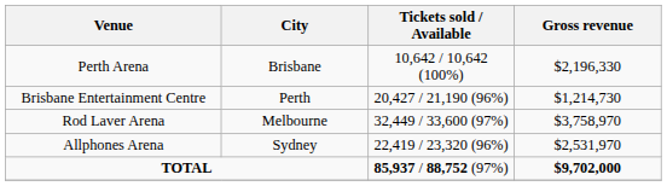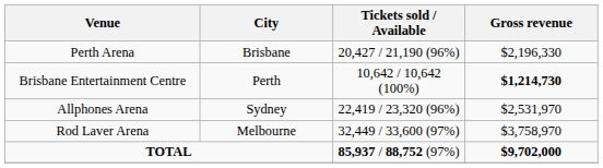Perth Arena | Tickets sold / Available: 10,642 / 10,642 (100%) -> 20,427 / 21,190 (96%)
Brisbane Entertainment Centre | Tickets sold / Available: 20,427 / 21,190 (96%) -> 10,642 / 10,642 (100%)
Brisbane Entertainment Centre | Gross revenue: normal -> bold
rows swapped: Rod Laver Arena <-> Allphones Arena
